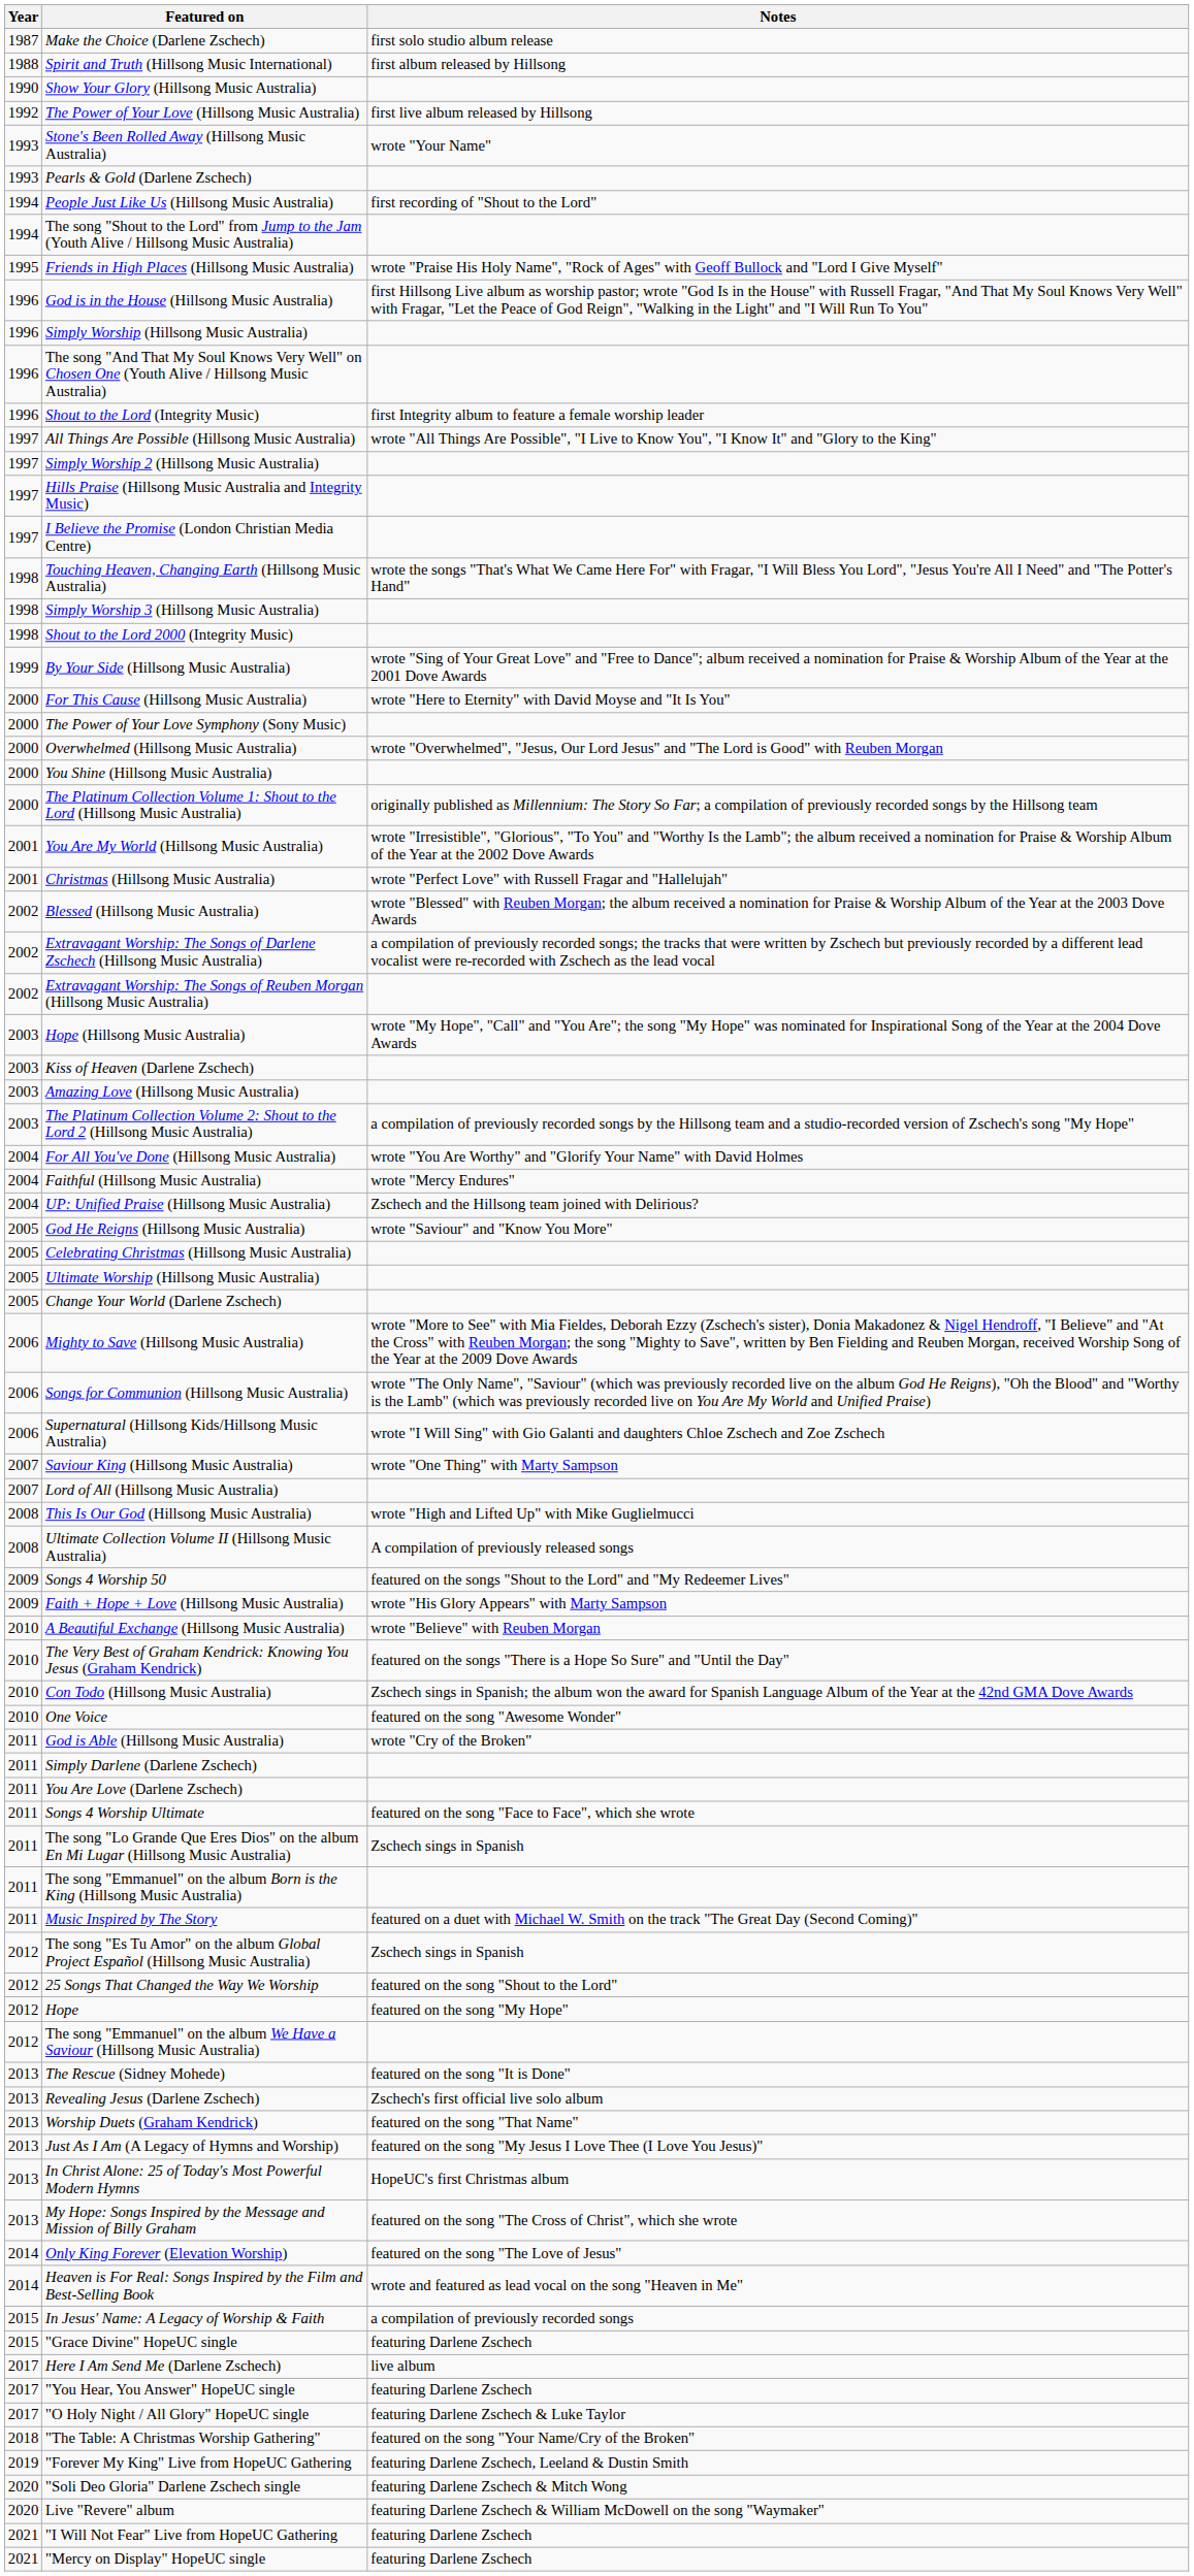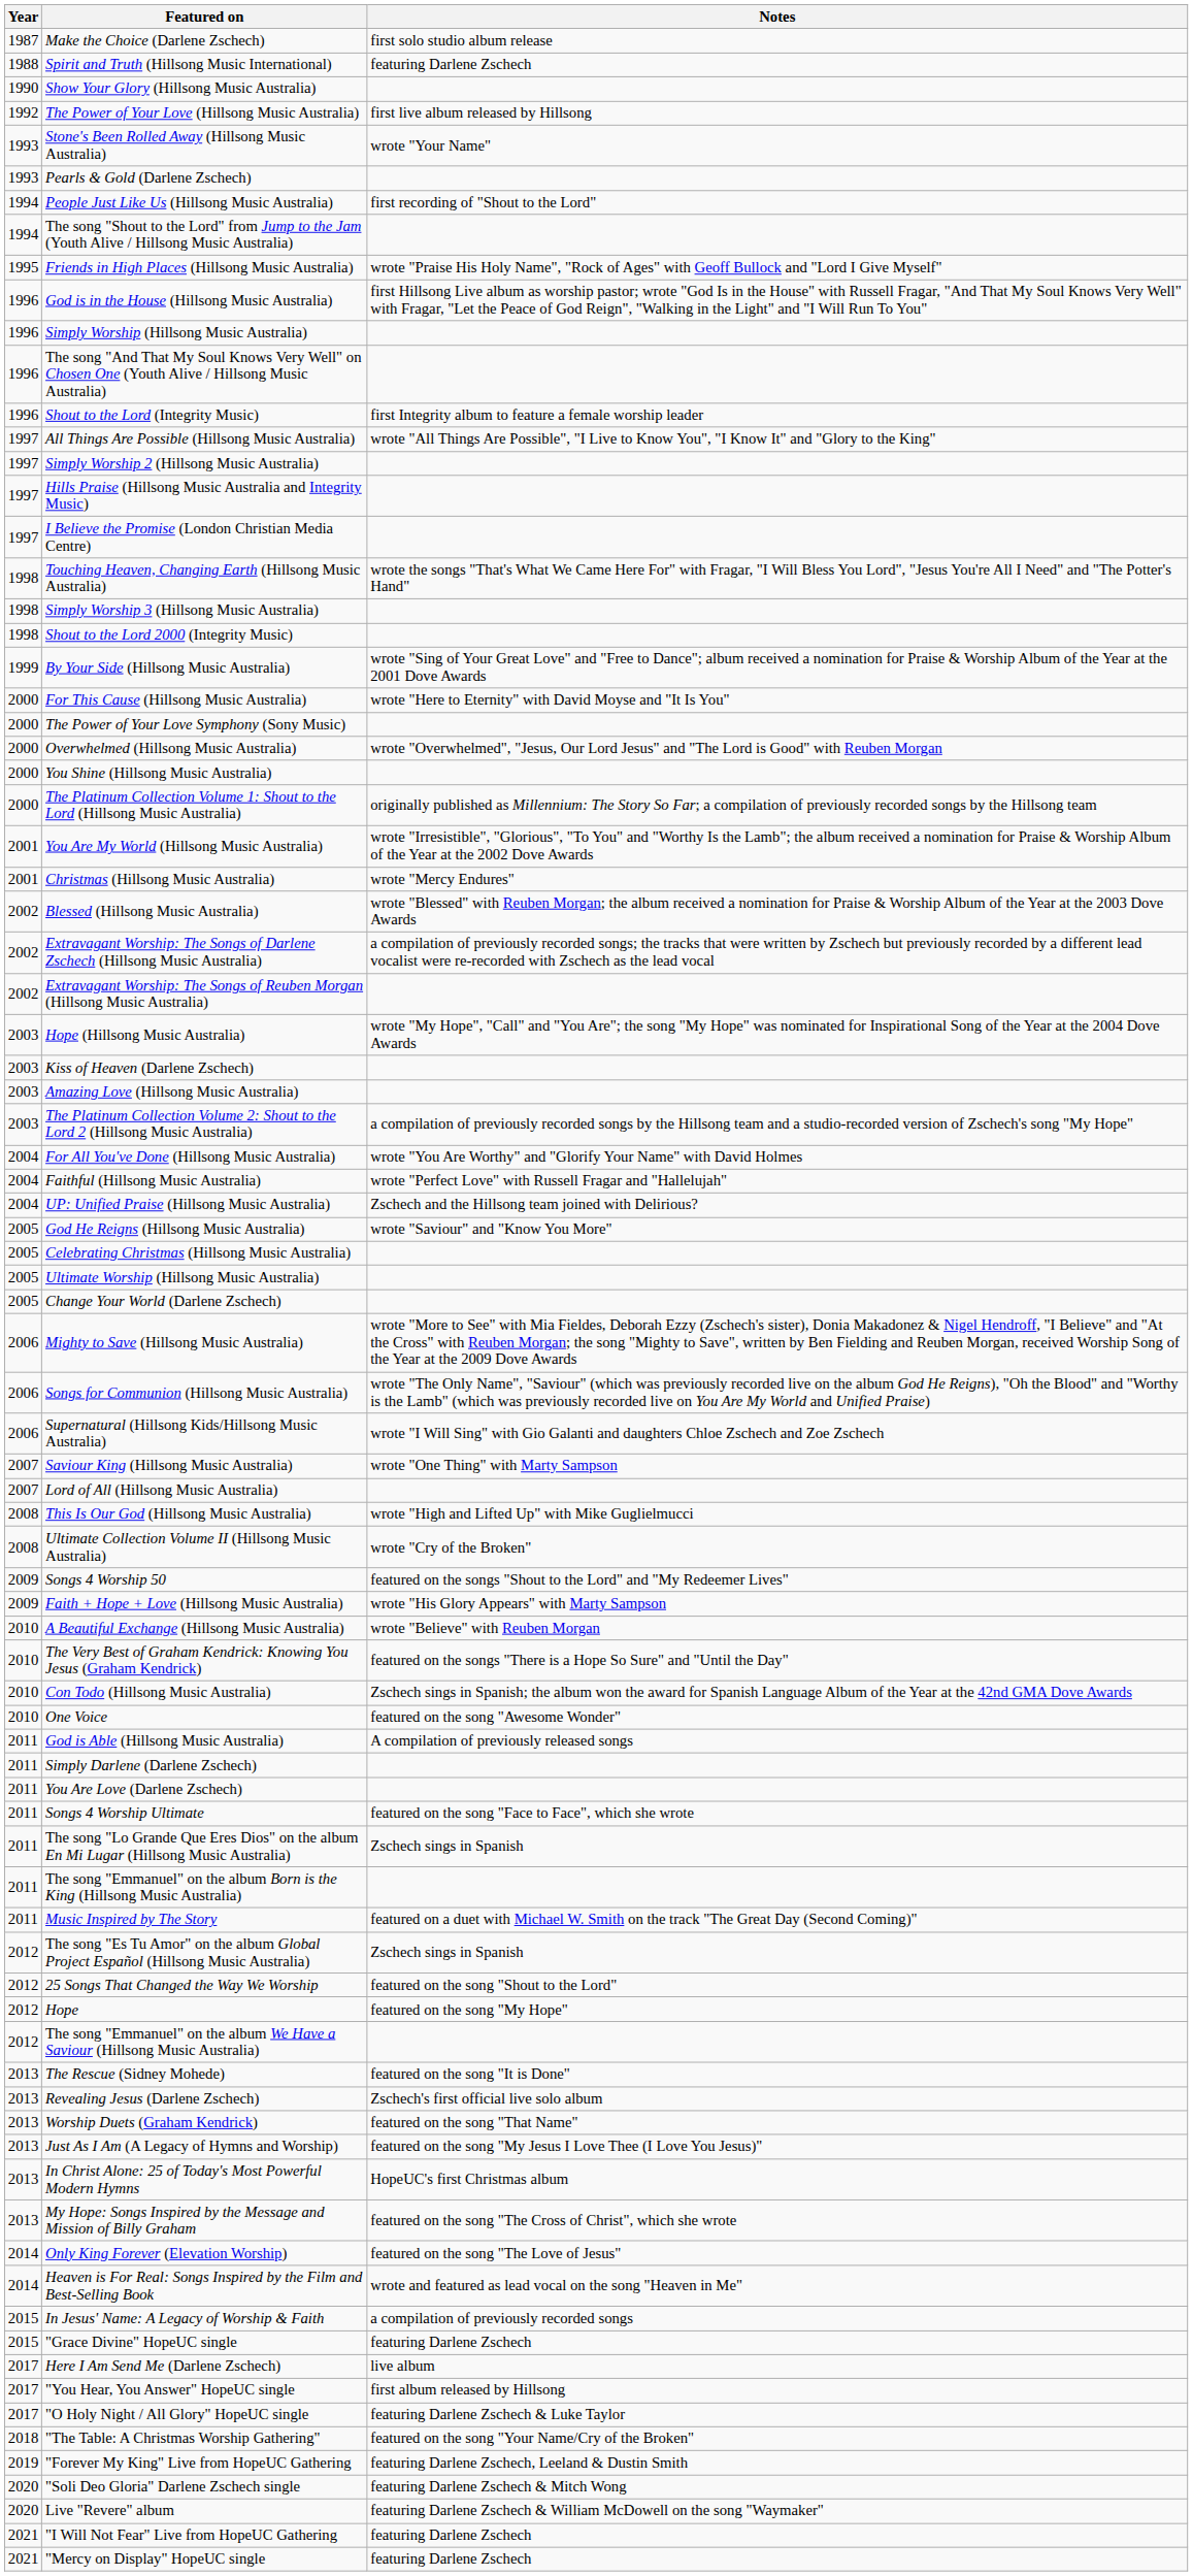Spirit and Truth (Hillsong Music International) | Notes: first album released by Hillsong -> featuring Darlene Zschech
Christmas (Hillsong Music Australia) | Notes: wrote "Perfect Love" with Russell Fragar and "Hallelujah" -> wrote "Mercy Endures"
Faithful (Hillsong Music Australia) | Notes: wrote "Mercy Endures" -> wrote "Perfect Love" with Russell Fragar and "Hallelujah"
Ultimate Collection Volume II (Hillsong Music Australia) | Notes: A compilation of previously released songs -> wrote "Cry of the Broken"
God is Able (Hillsong Music Australia) | Notes: wrote "Cry of the Broken" -> A compilation of previously released songs
"You Hear, You Answer" HopeUC single | Notes: featuring Darlene Zschech -> first album released by Hillsong
